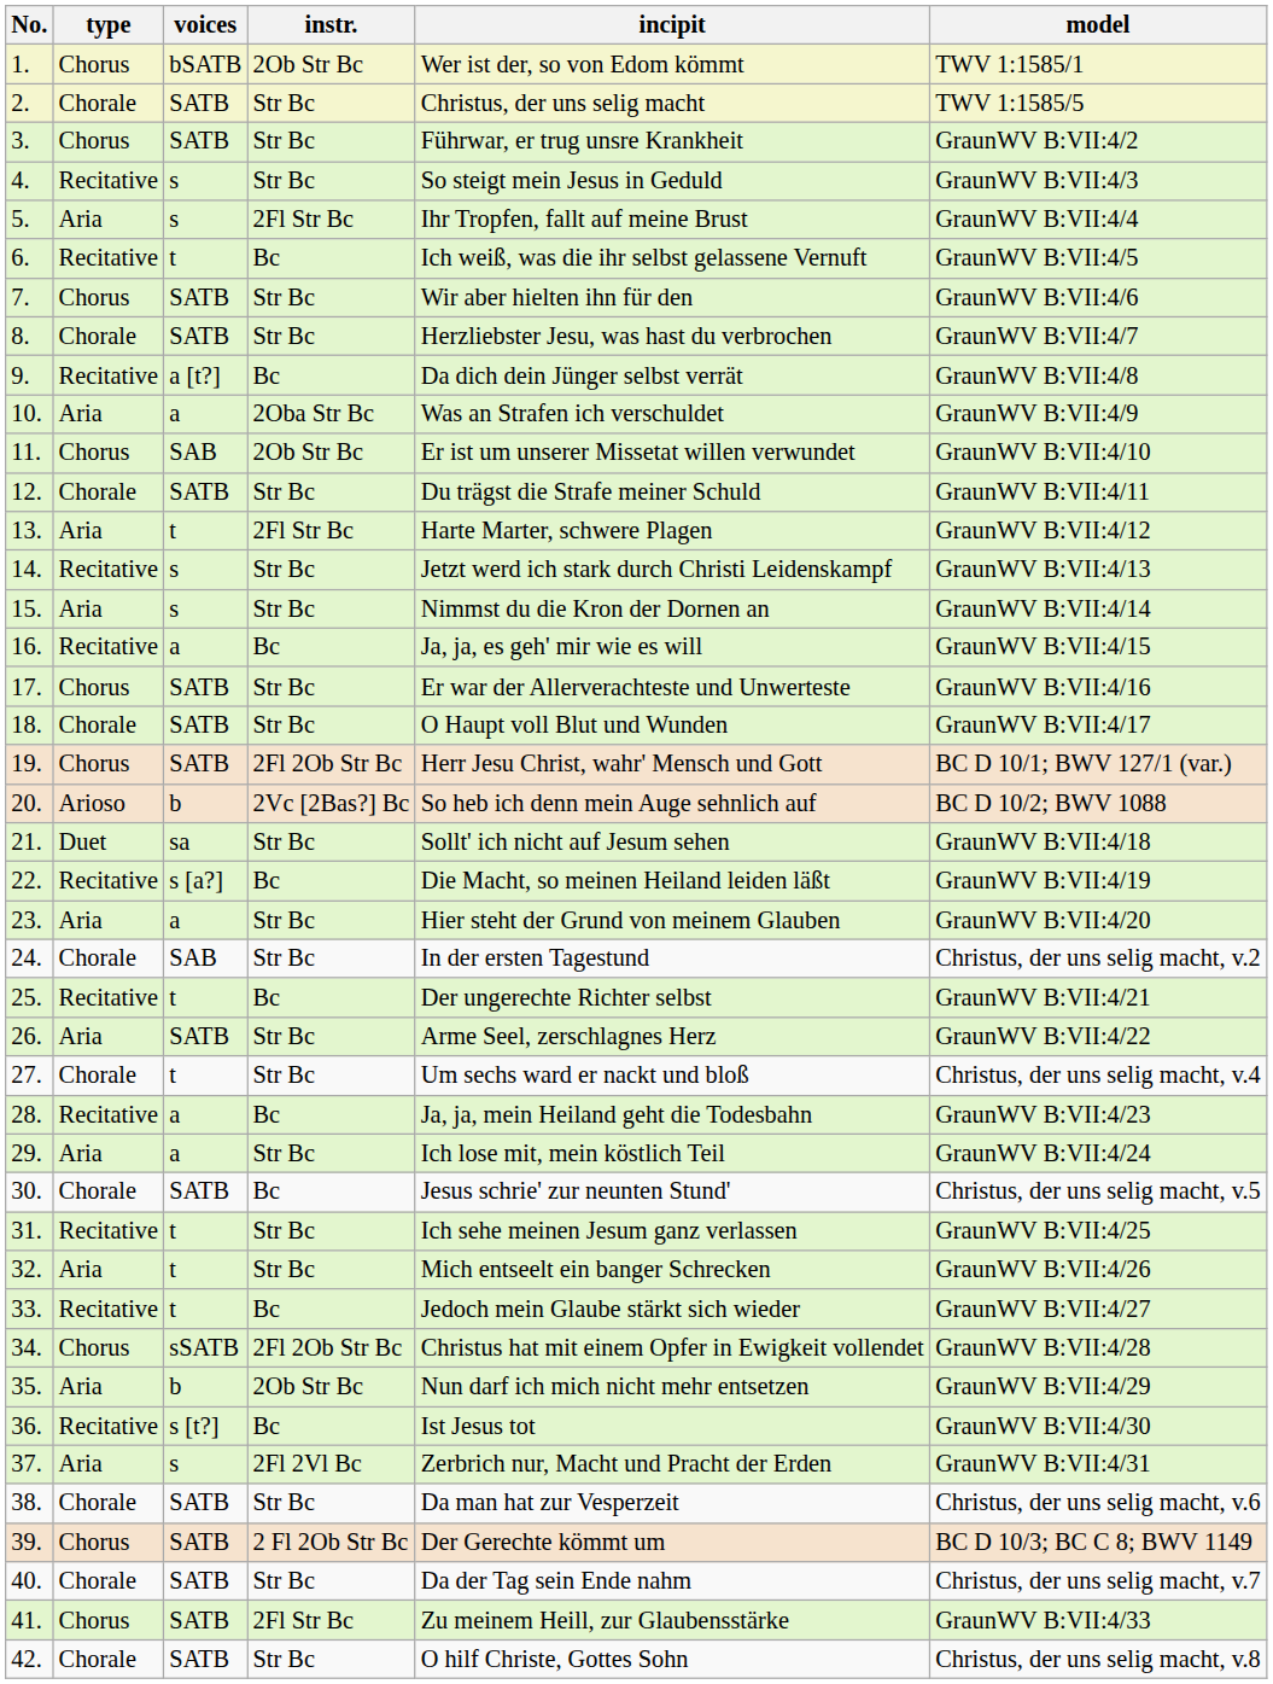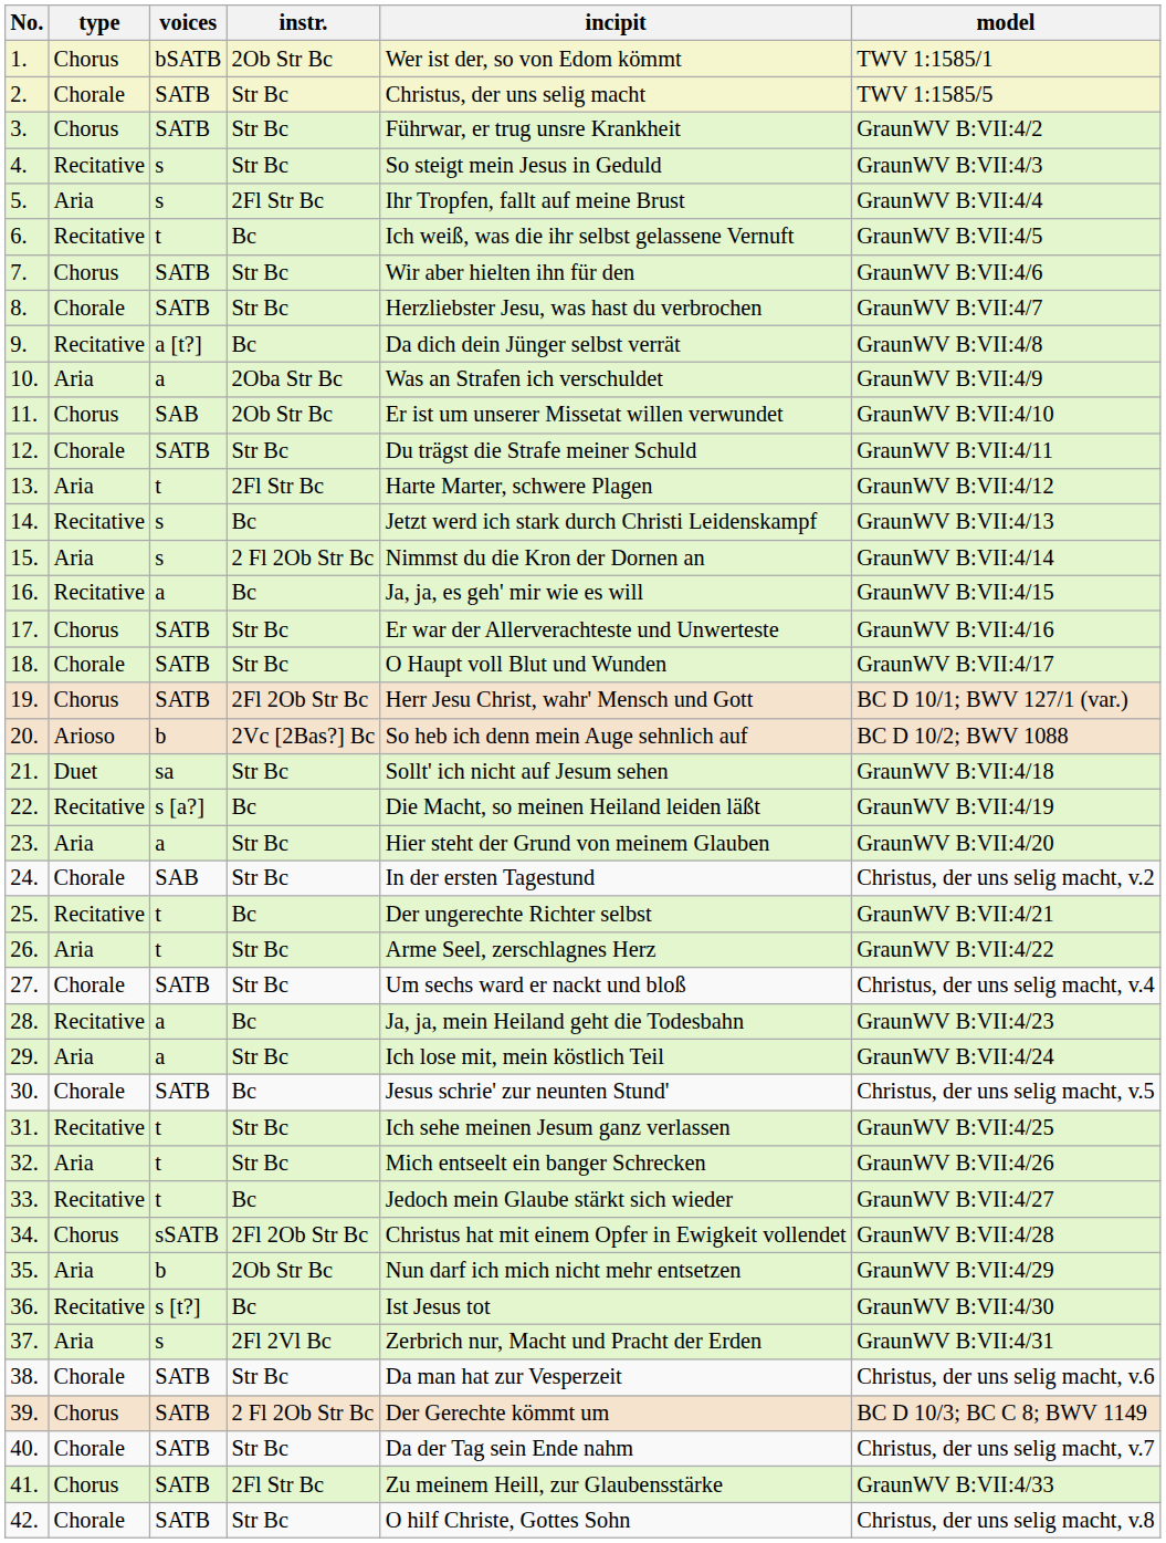14. | instr.: Str Bc -> Bc
15. | instr.: Str Bc -> 2 Fl 2Ob Str Bc
26. | voices: SATB -> t
27. | voices: t -> SATB
